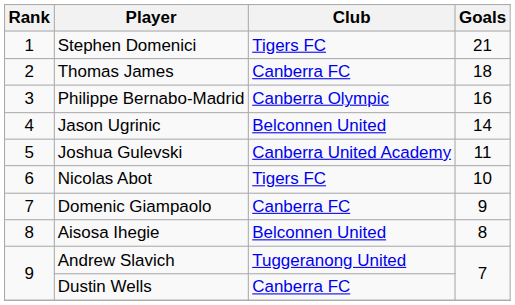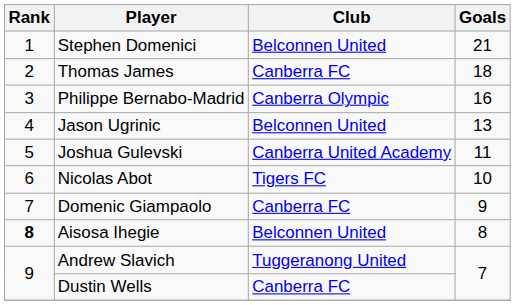Stephen Domenici | Club: Tigers FC -> Belconnen United
Jason Ugrinic | Goals: 14 -> 13
Aisosa Ihegie | Rank: normal -> bold
